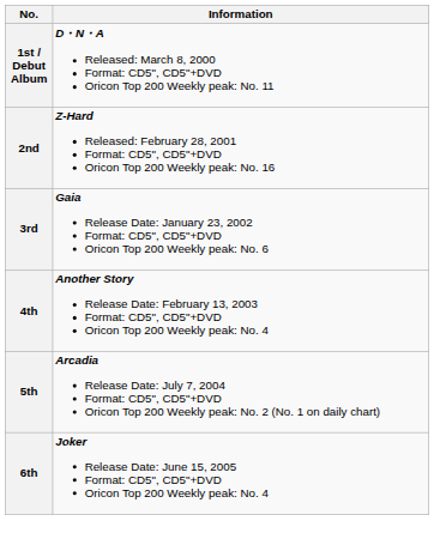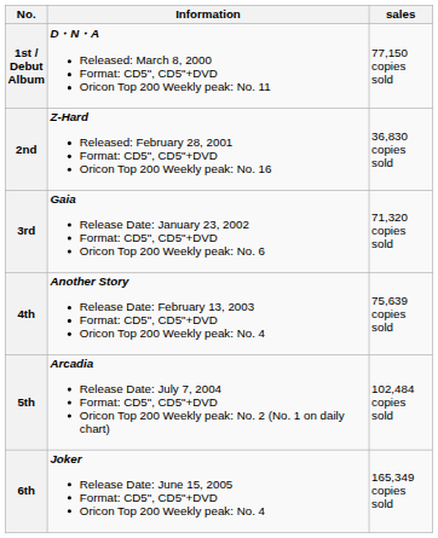+ column: sales | 77,150 copies sold | 36,830 copies sold | 71,320 copies sold | 75,639 copies sold | 102,484 copies sold | 165,349 copies sold
